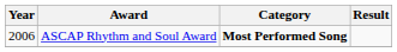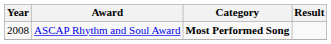ASCAP Rhythm and Soul Award | Year: 2006 -> 2008
